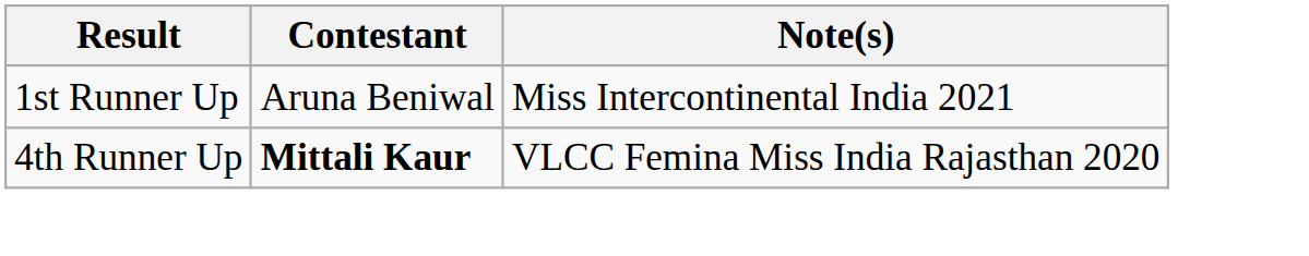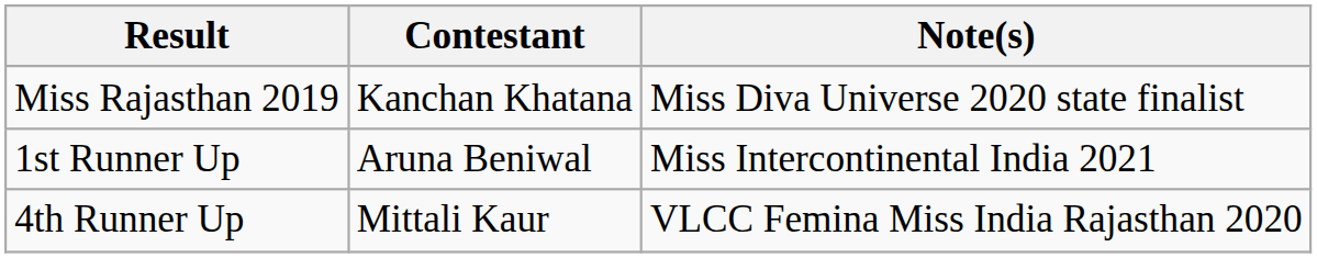+ row: Miss Rajasthan 2019 | Kanchan Khatana | Miss Diva Universe 2020 state finalist
4th Runner Up | Contestant: bold -> normal
